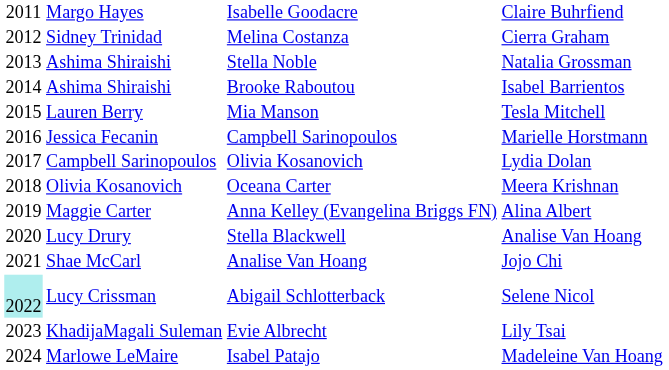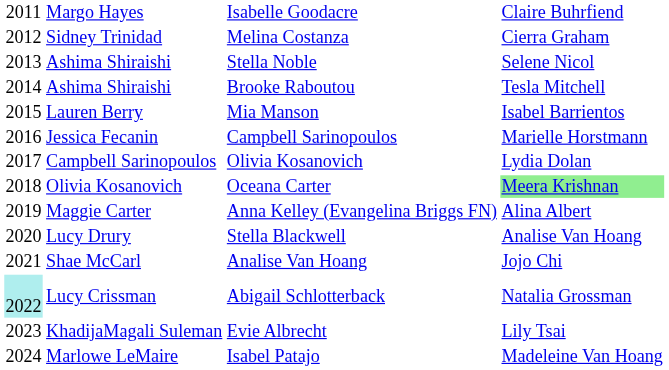Stella Noble | column 4: Natalia Grossman -> Selene Nicol
Brooke Raboutou | column 4: Isabel Barrientos -> Tesla Mitchell
Mia Manson | column 4: Tesla Mitchell -> Isabel Barrientos
Oceana Carter | column 4: no background -> lightgreen background
Abigail Schlotterback | column 4: Selene Nicol -> Natalia Grossman
